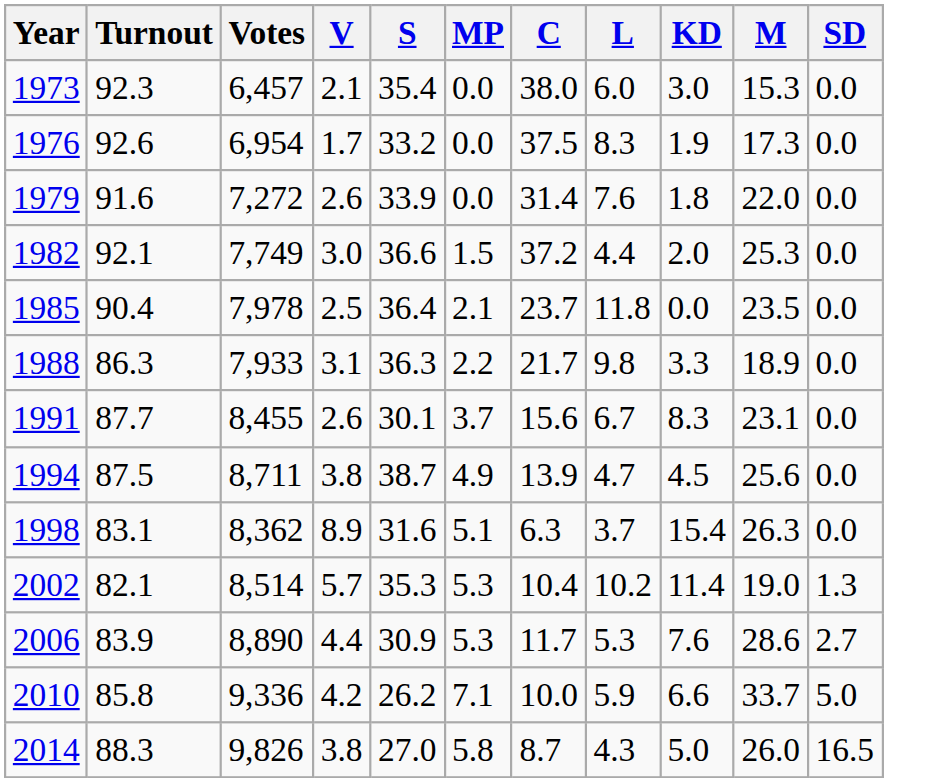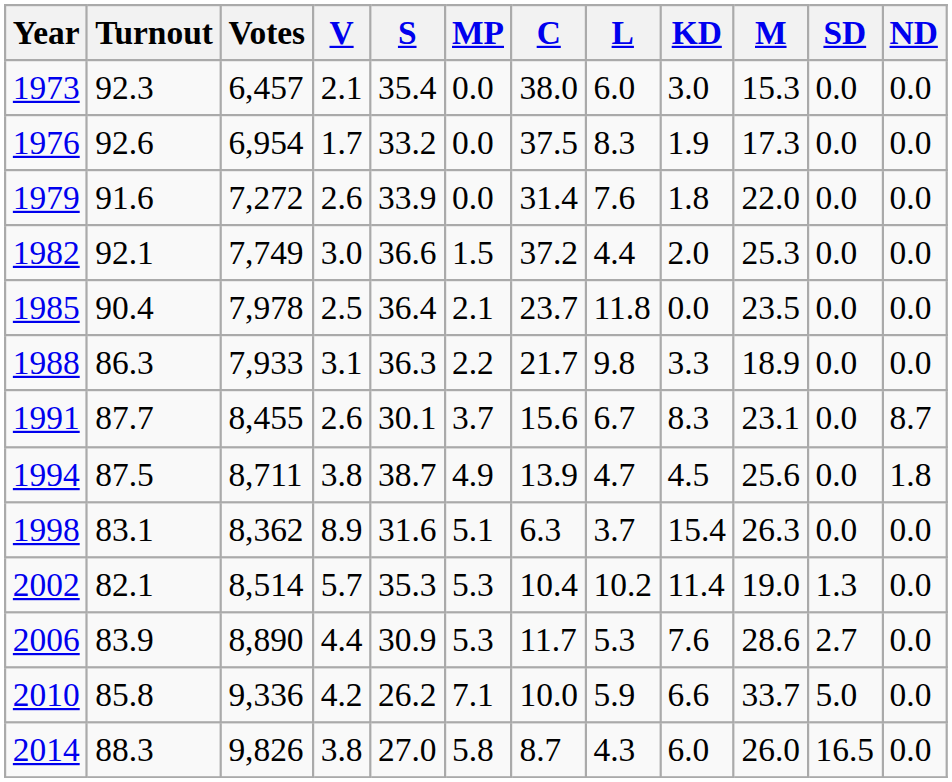+ column: ND | 0.0 | 0.0 | 0.0 | 0.0 | 0.0 | 0.0 | 8.7 | 1.8 | 0.0 | 0.0 | 0.0 | 0.0 | 0.0
2014 | KD: 5.0 -> 6.0
